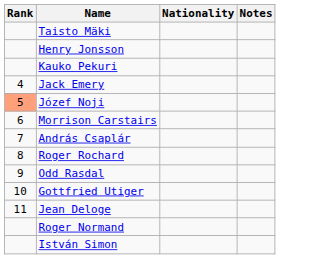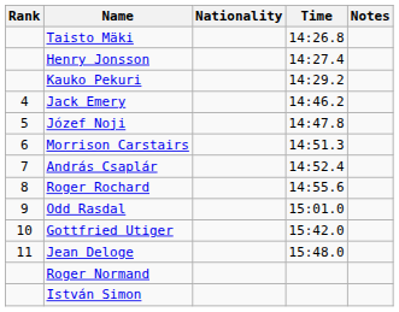+ column: Time | 14:26.8 | 14:27.4 | 14:29.2 | 14:46.2 | 14:47.8 | 14:51.3 | 14:52.4 | 14:55.6 | 15:01.0 | 15:42.0 | 15:48.0
Józef Noji | Rank: lightsalmon background -> no background
